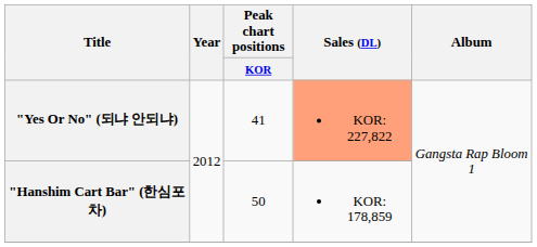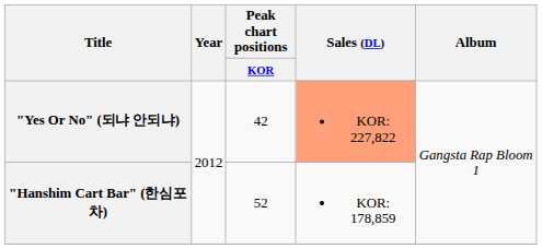"Yes Or No" (되냐 안되냐) | Peak chart positions / KOR: 41 -> 42
"Hanshim Cart Bar" (한심포차) | Peak chart positions / KOR: 50 -> 52
